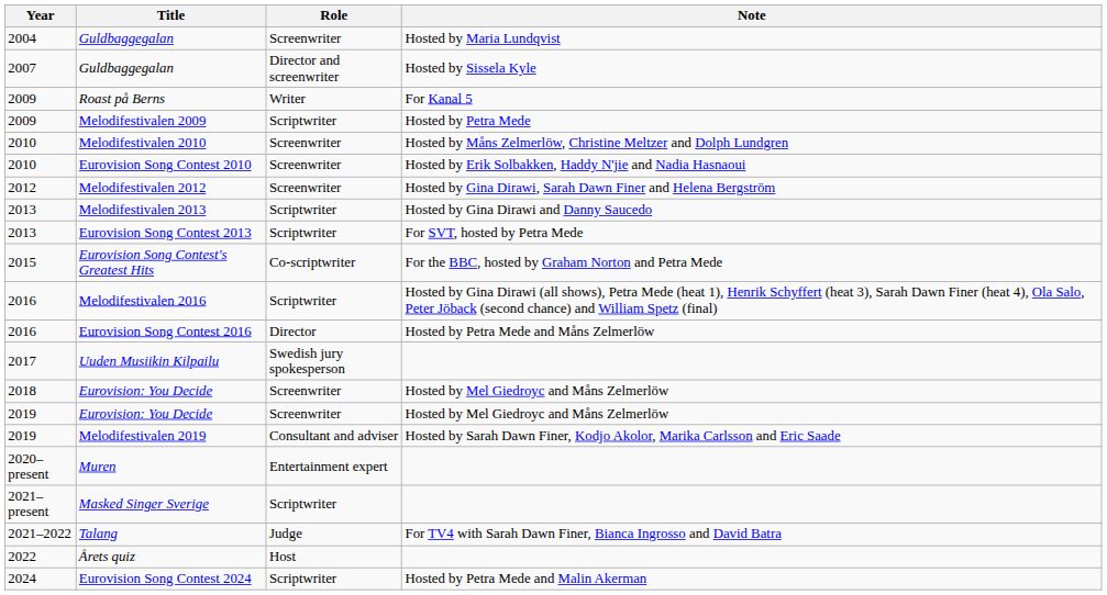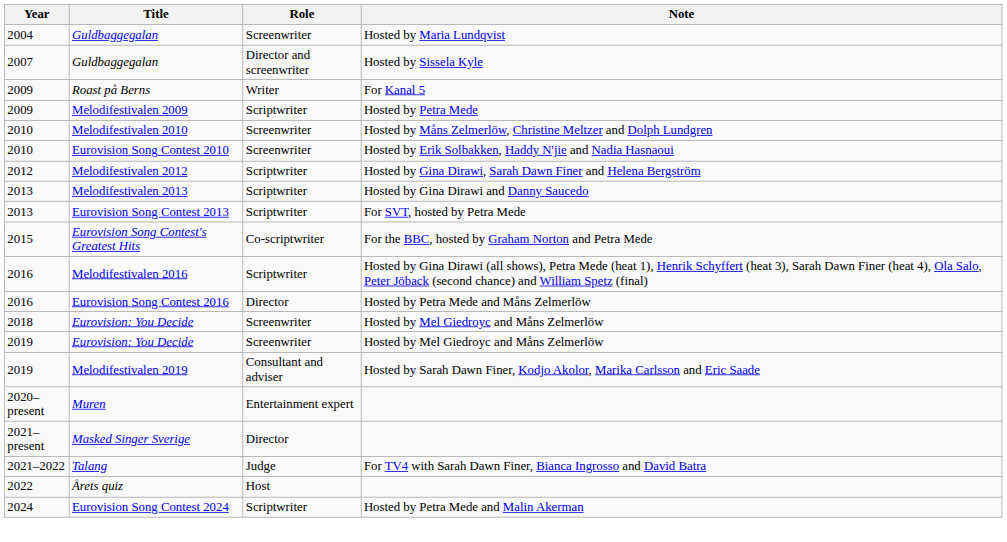Melodifestivalen 2012 | Role: Screenwriter -> Scriptwriter
- row: 2017 | Uuden Musiikin Kilpailu | Swedish jury spokesperson
Masked Singer Sverige | Role: Scriptwriter -> Director
